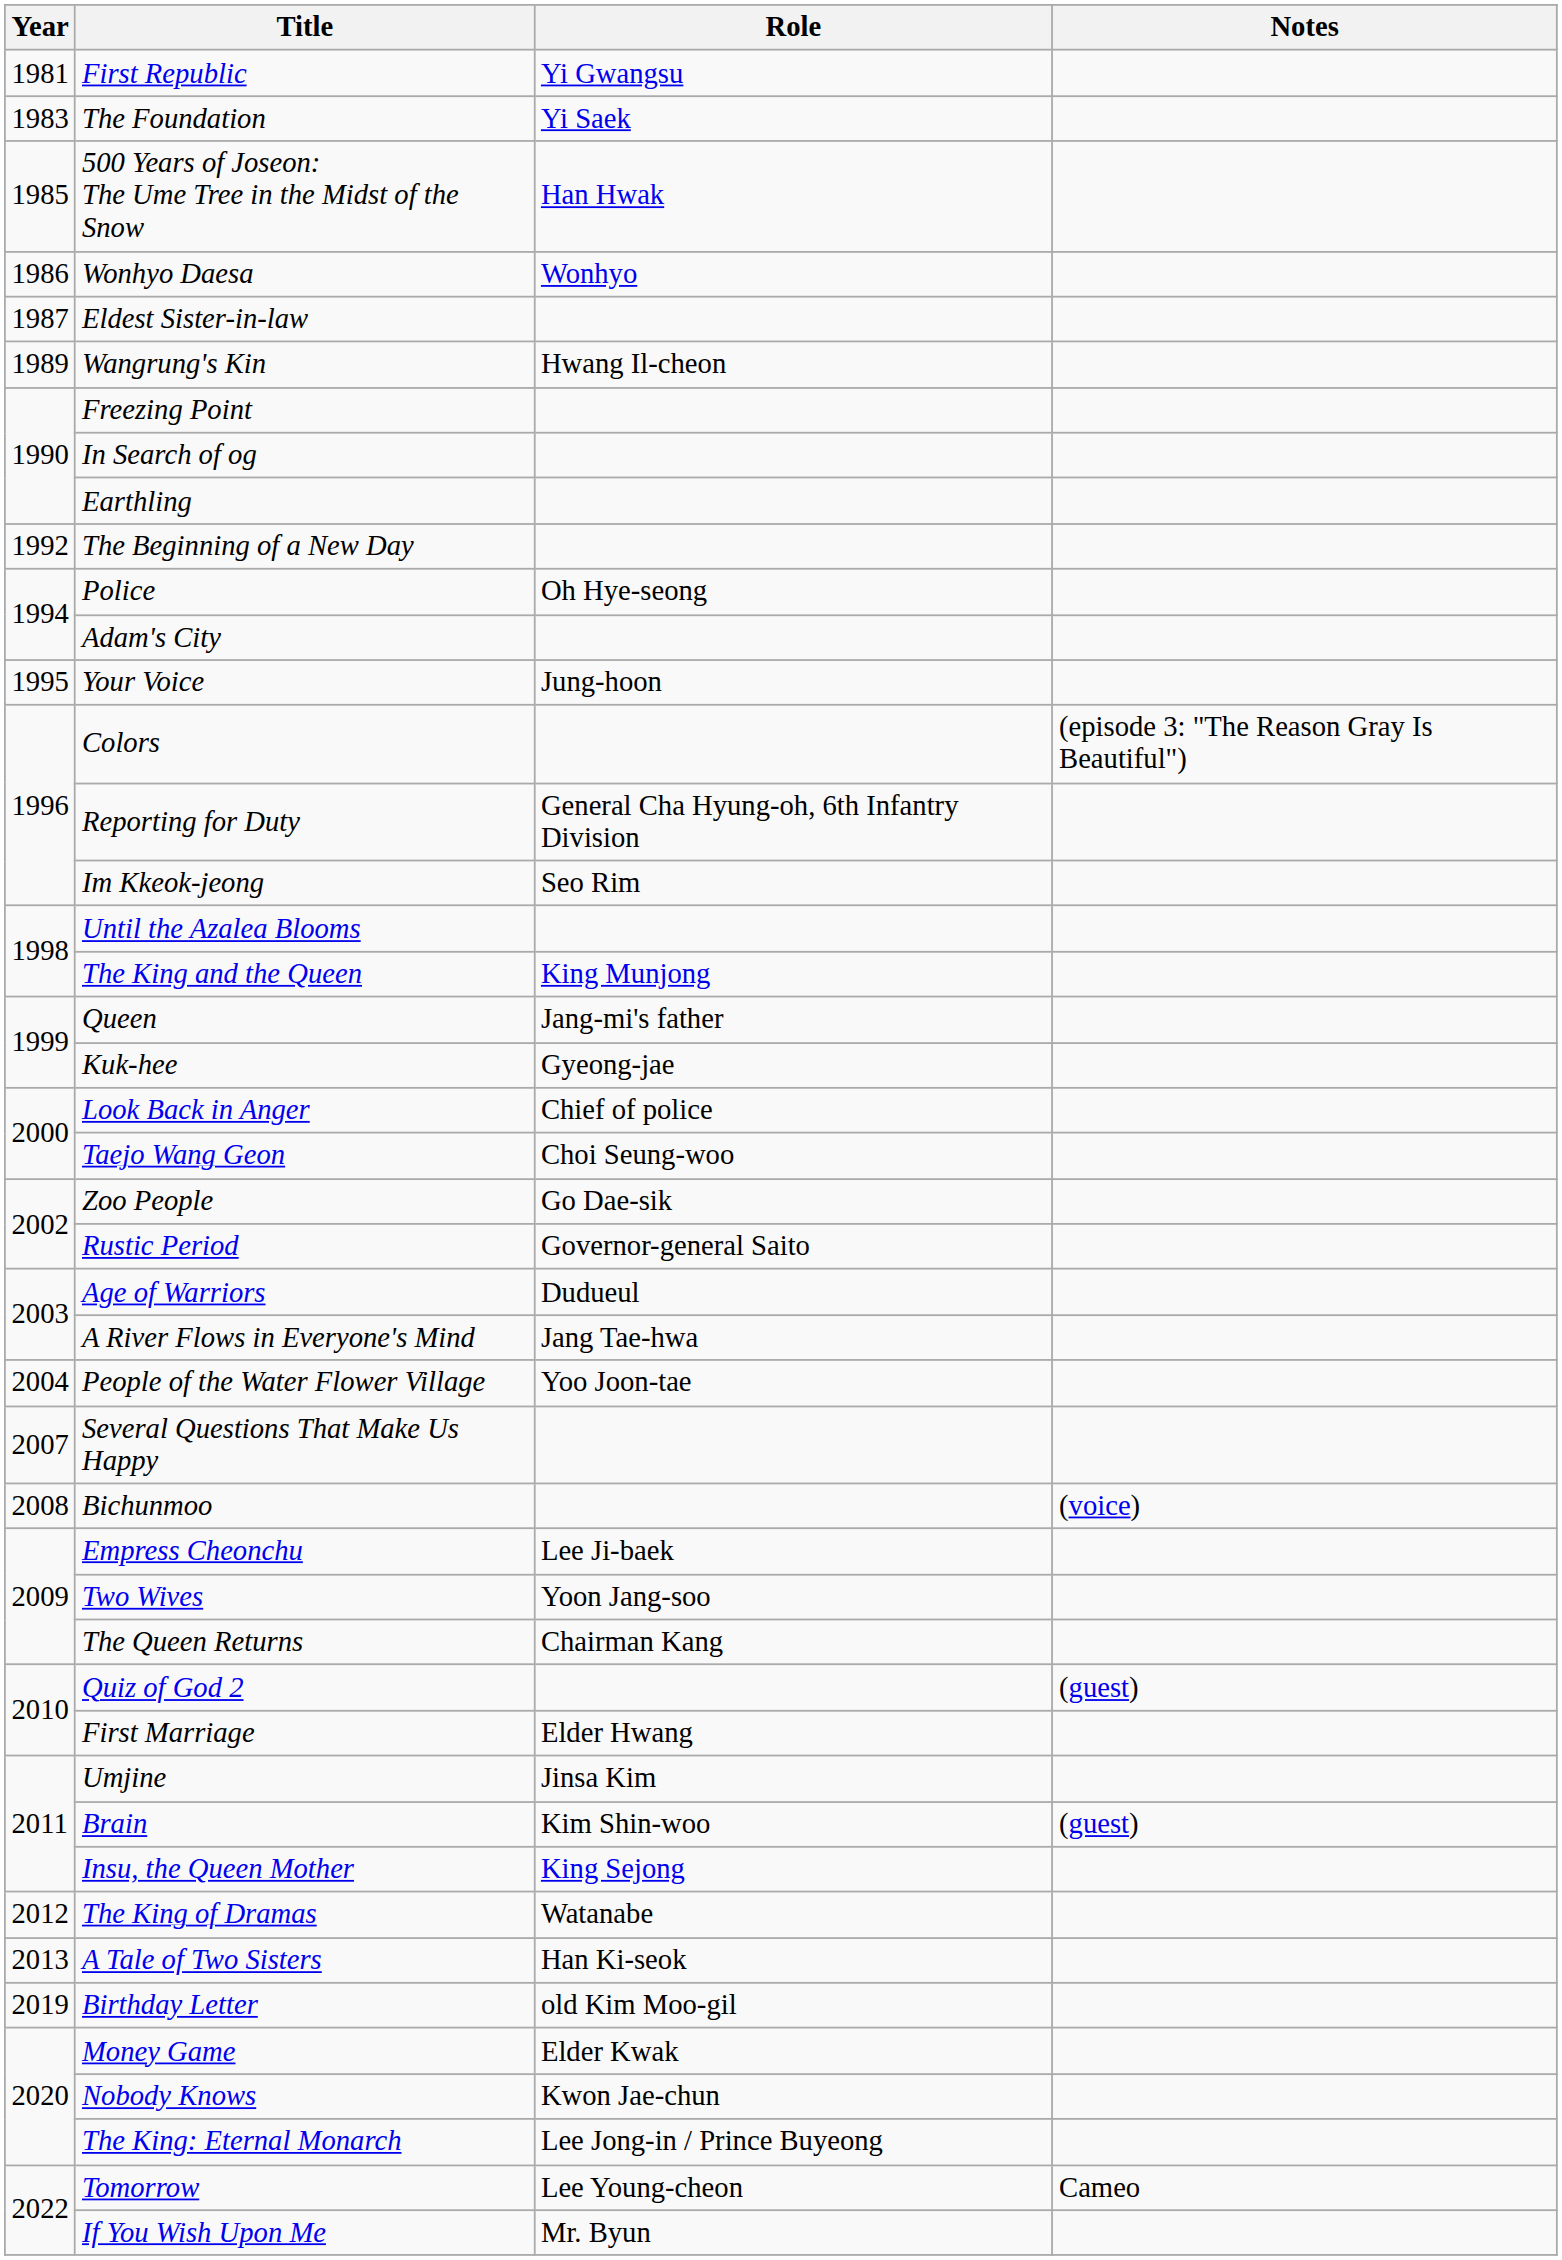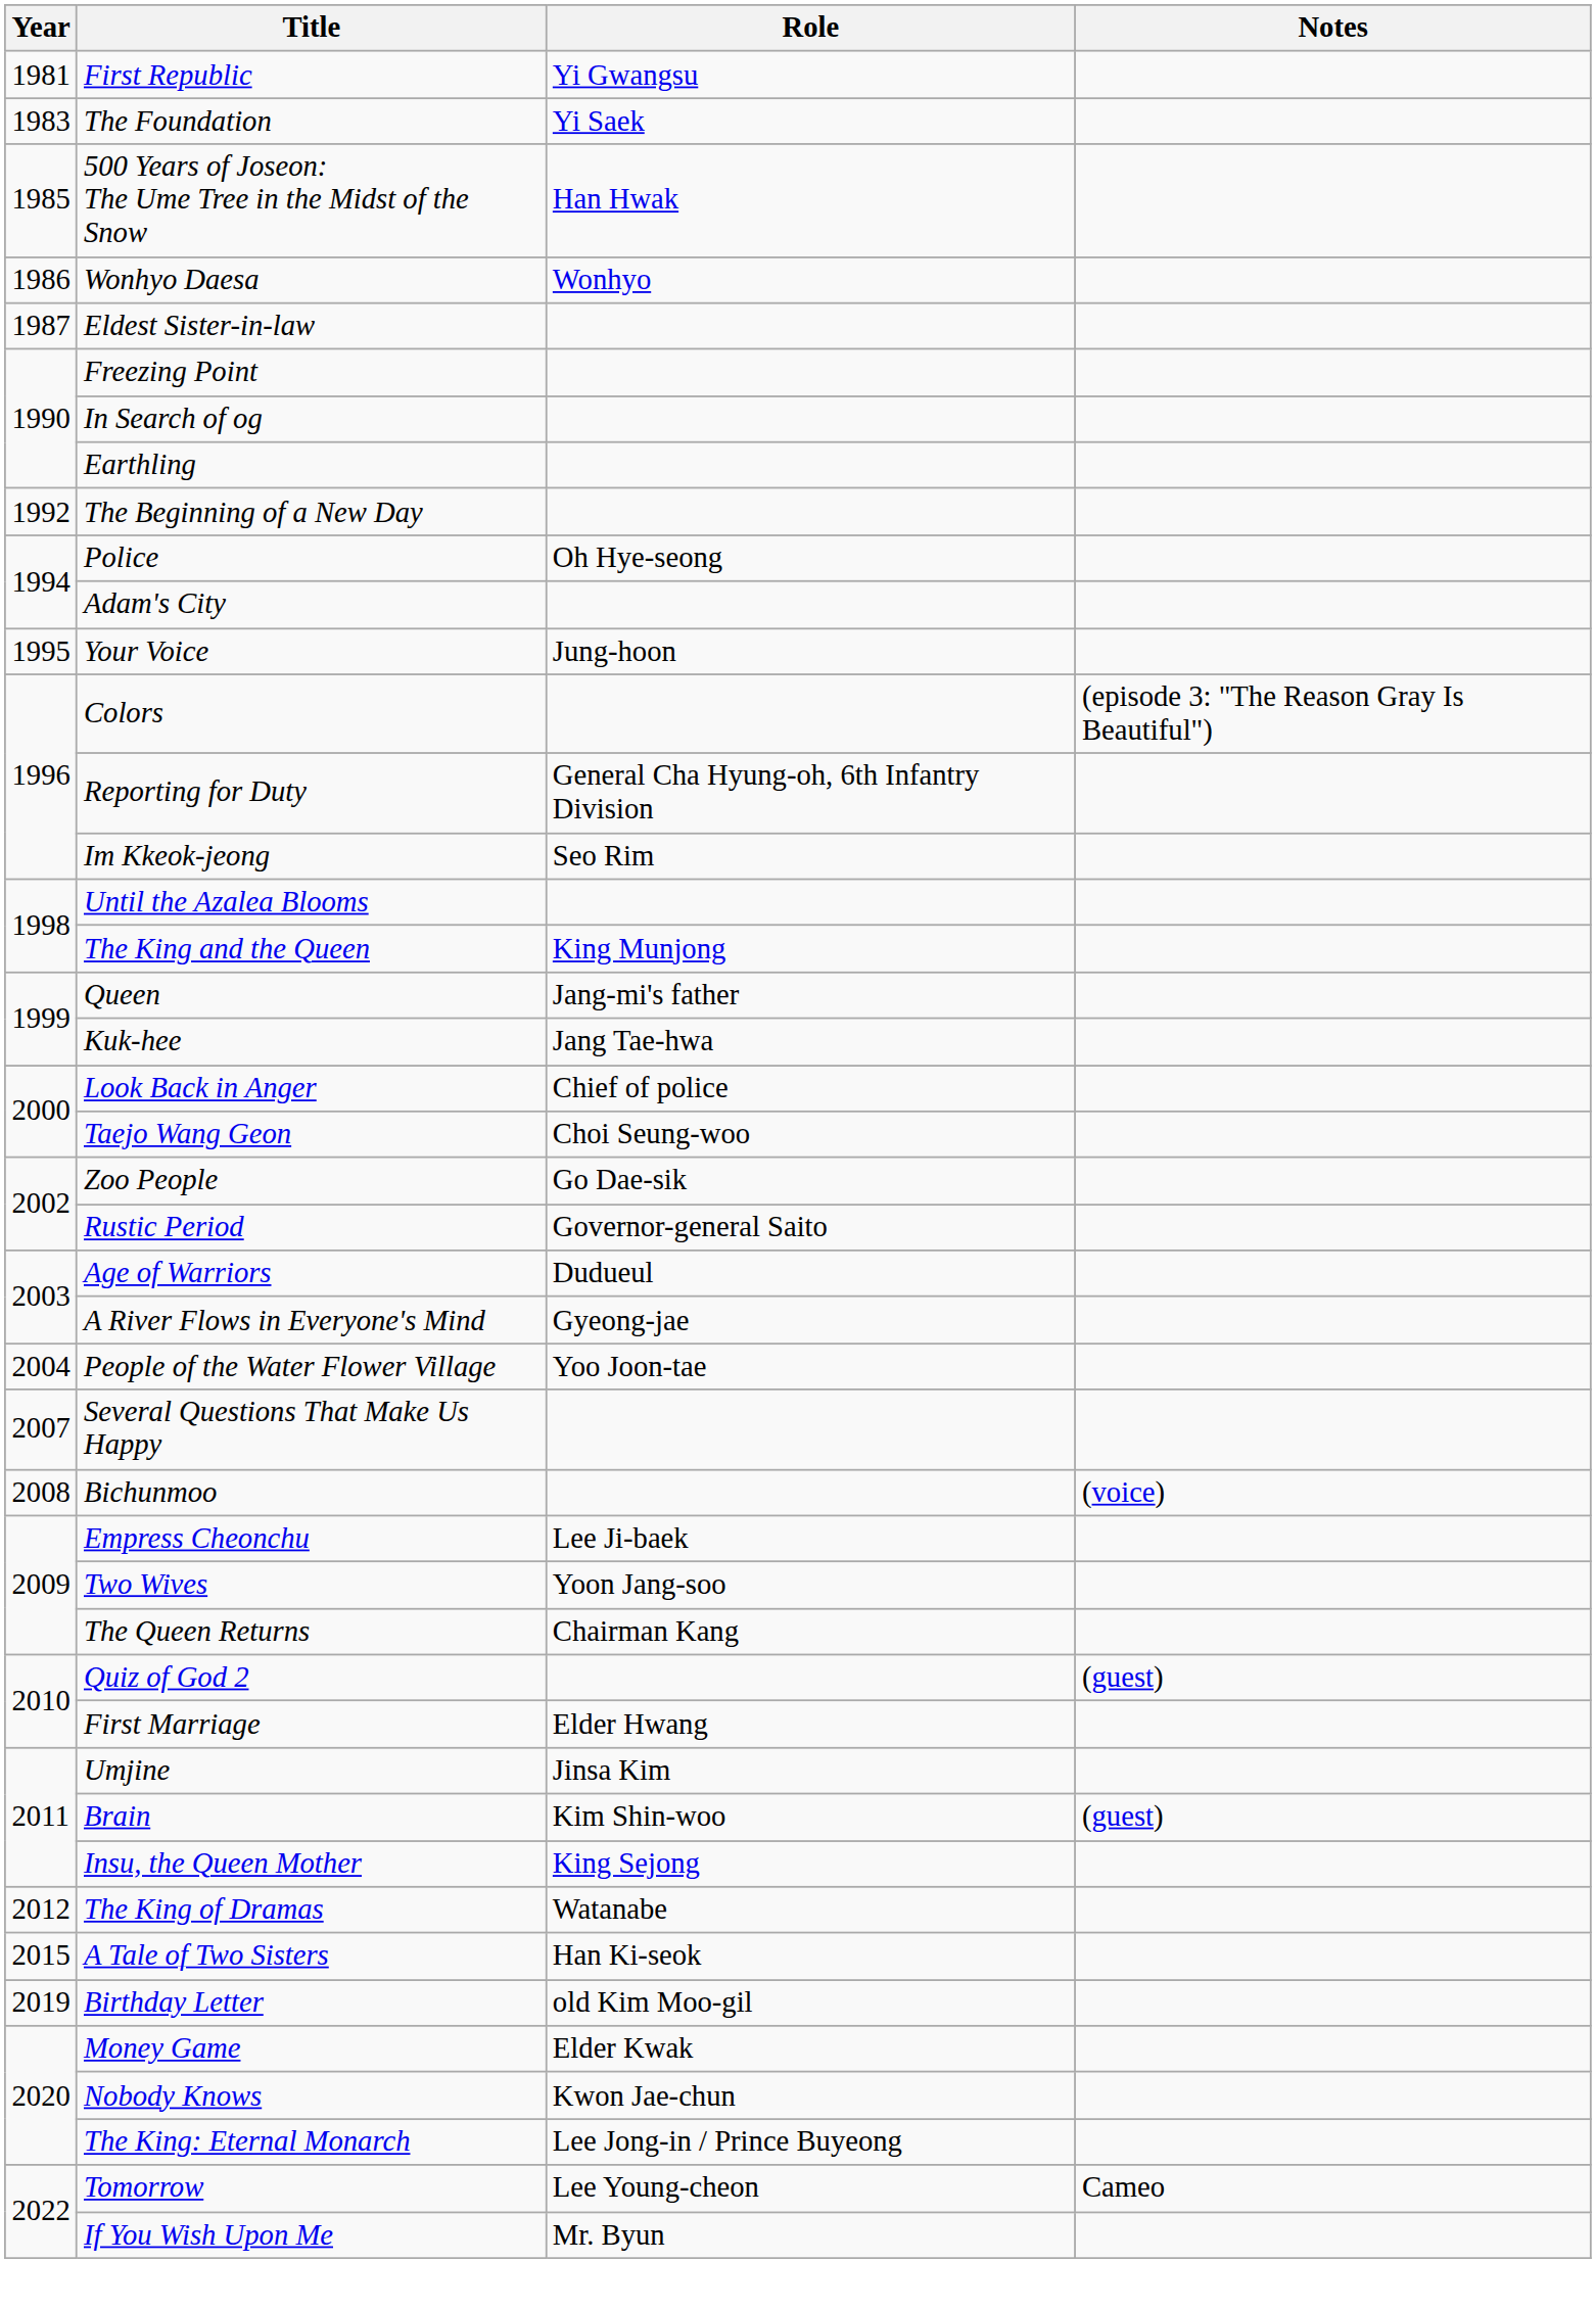- row: 1989 | Wangrung's Kin | Hwang Il-cheon
Kuk-hee | Role: Gyeong-jae -> Jang Tae-hwa
A River Flows in Everyone's Mind | Role: Jang Tae-hwa -> Gyeong-jae
A Tale of Two Sisters | Year: 2013 -> 2015
